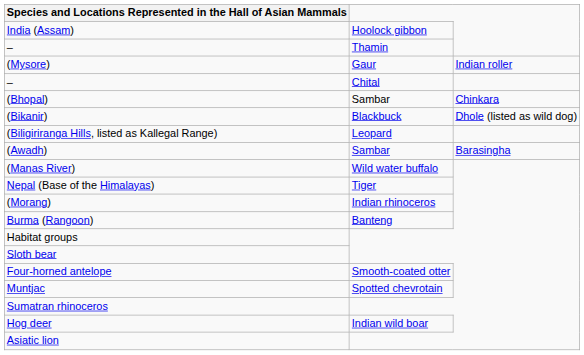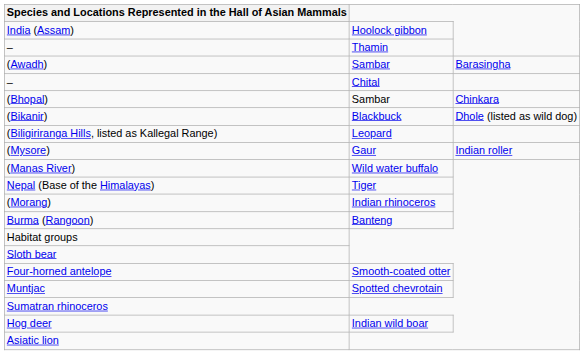rows swapped: (Awadh) <-> (Mysore)
